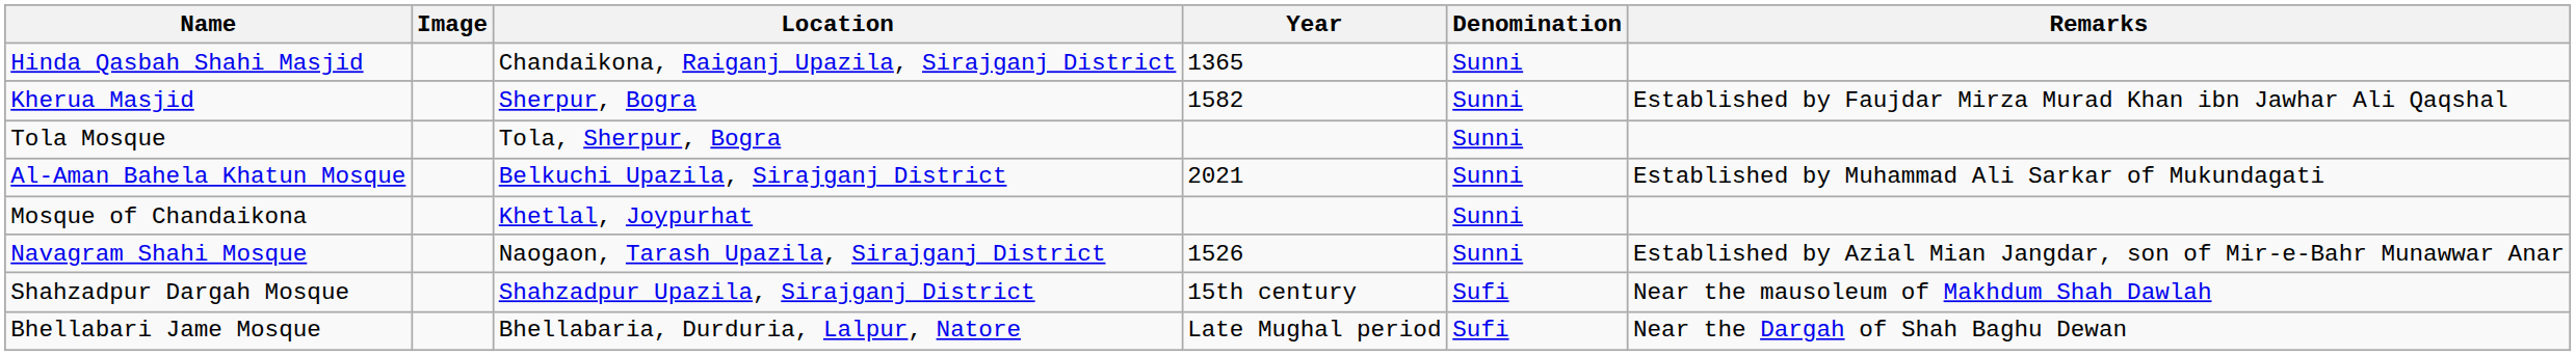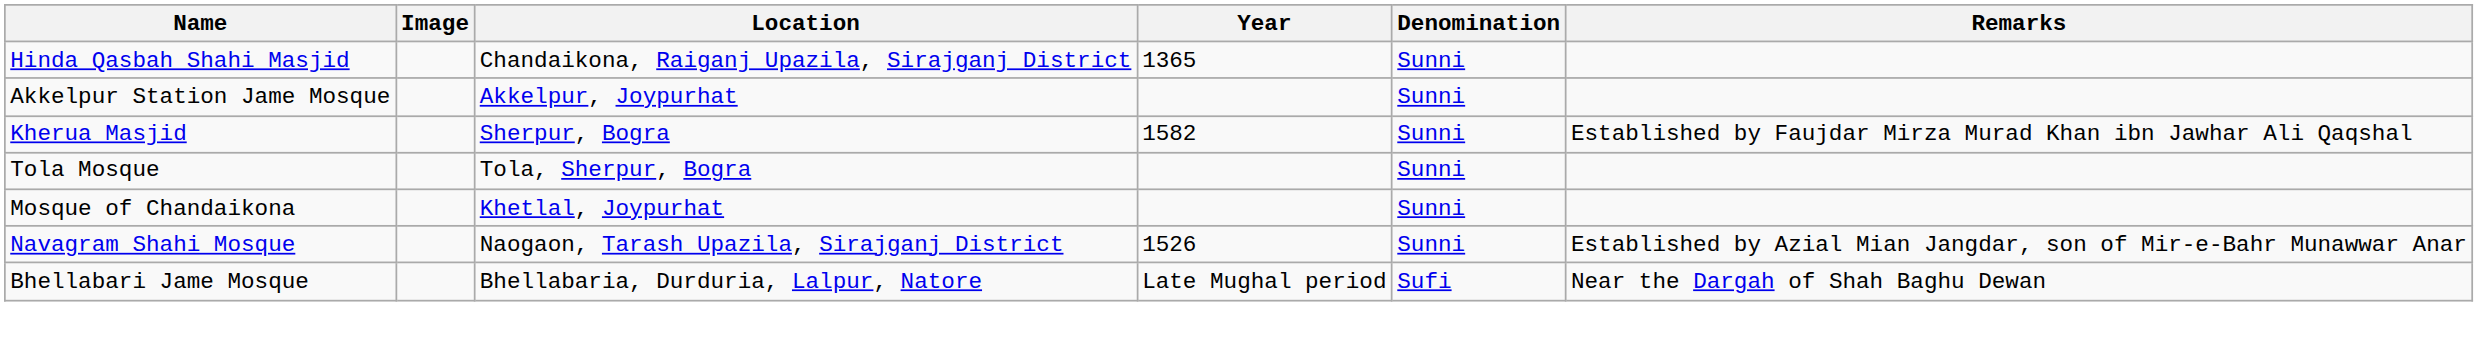+ row: Akkelpur Station Jame Mosque | Akkelpur, Joypurhat | Sunni
- row: Al-Aman Bahela Khatun Mosque | Belkuchi Upazila, Sirajganj District | 2021 | Sunni | Established by Muhammad Ali Sarkar of Mukundagati
- row: Shahzadpur Dargah Mosque | Shahzadpur Upazila, Sirajganj District | 15th century | Sufi | Near the mausoleum of Makhdum Shah Dawlah
